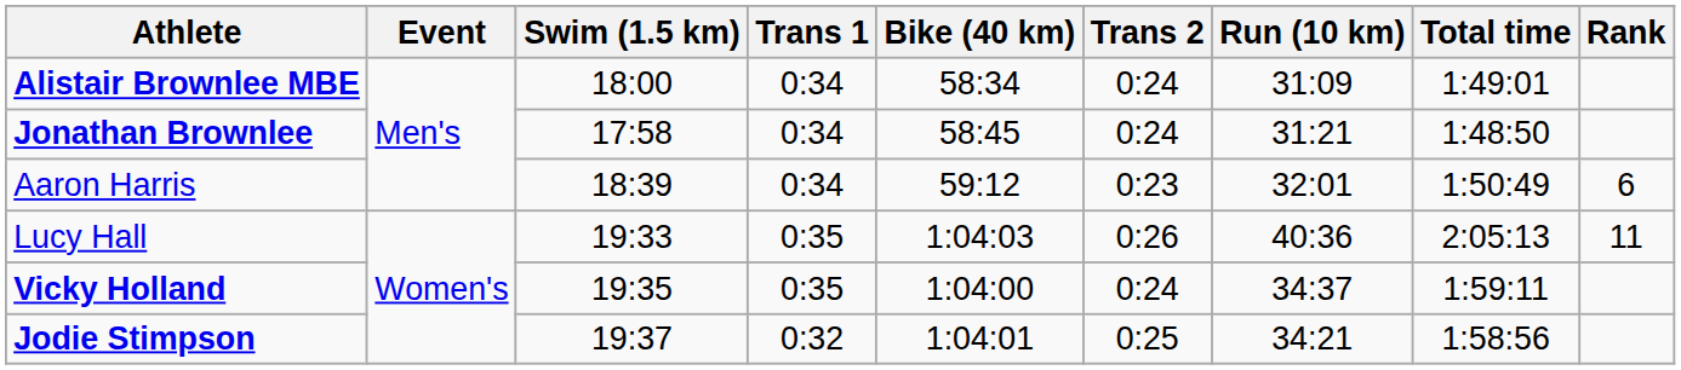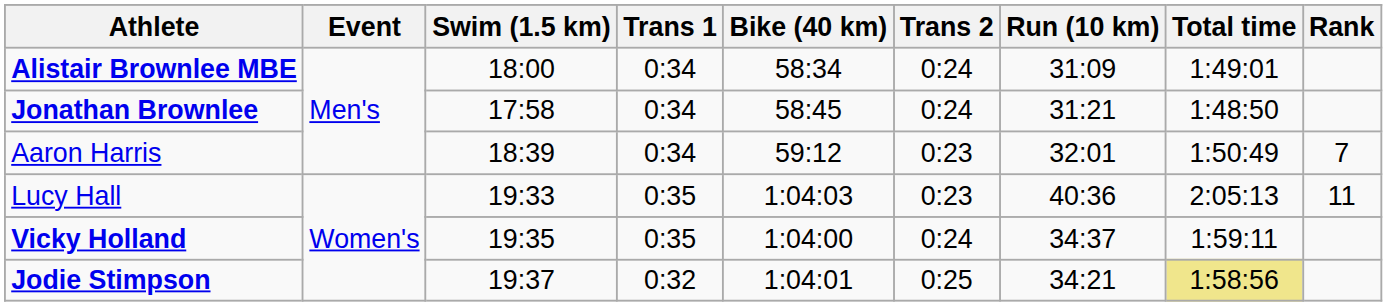Aaron Harris | Rank: 6 -> 7
Lucy Hall | Trans 2: 0:26 -> 0:23
Jodie Stimpson | Total time: no background -> khaki background
